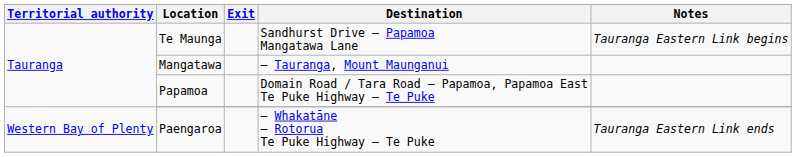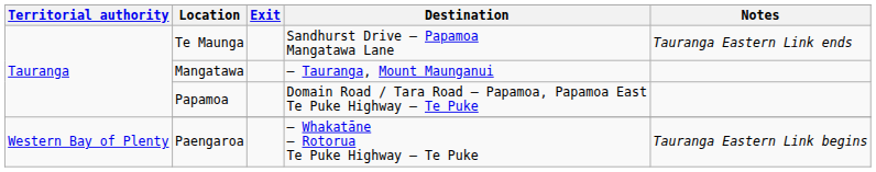Te Maunga | Notes: Tauranga Eastern Link begins -> Tauranga Eastern Link ends
Paengaroa | Notes: Tauranga Eastern Link ends -> Tauranga Eastern Link begins
